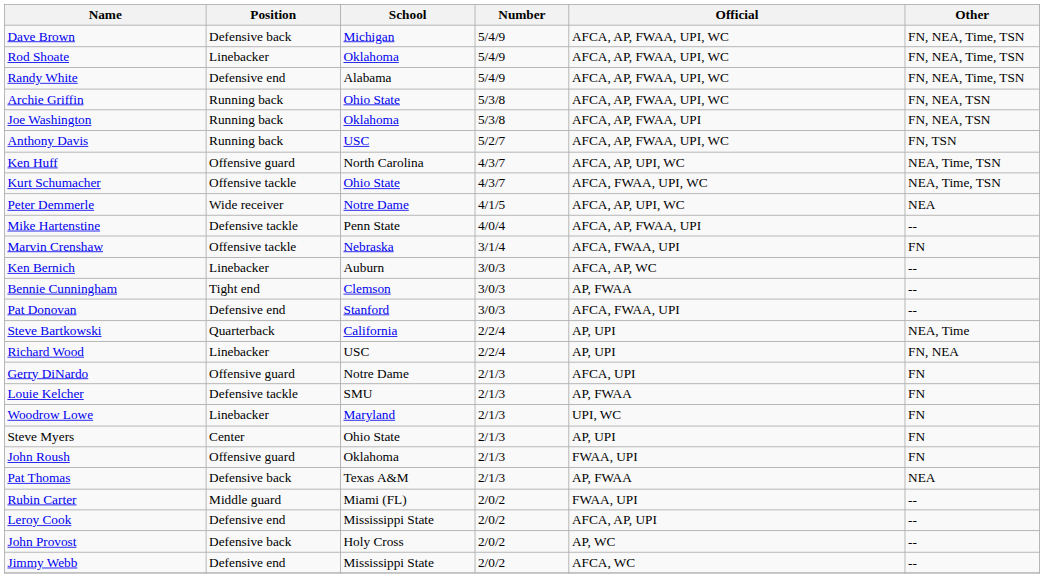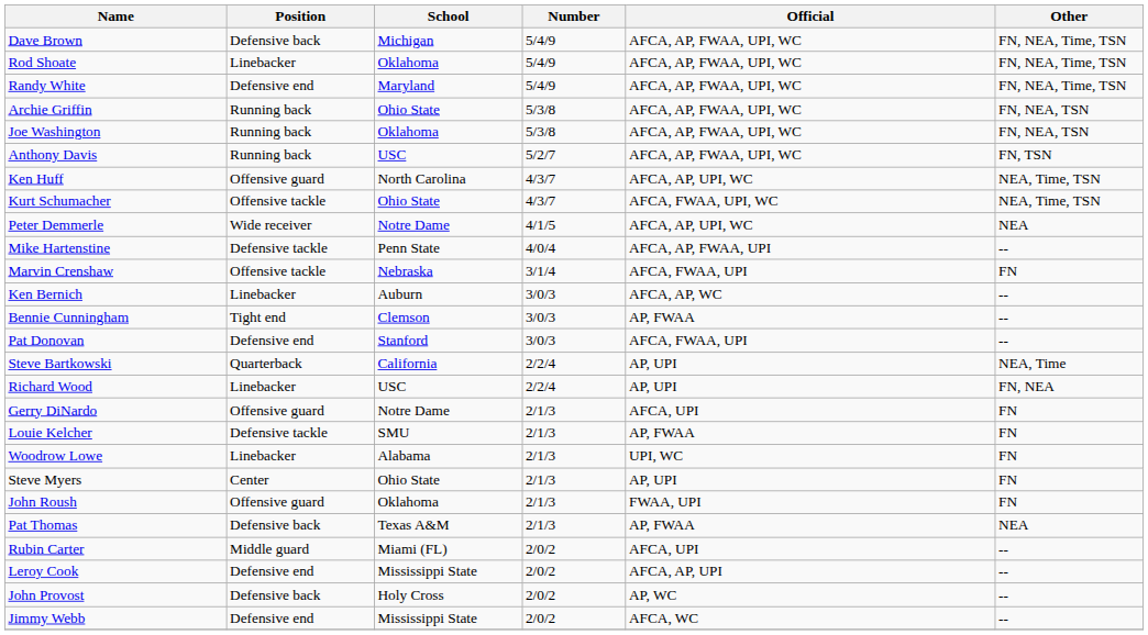Randy White | School: Alabama -> Maryland
Joe Washington | Official: AFCA, AP, FWAA, UPI -> AFCA, AP, FWAA, UPI, WC
Woodrow Lowe | School: Maryland -> Alabama
Rubin Carter | Official: FWAA, UPI -> AFCA, UPI
